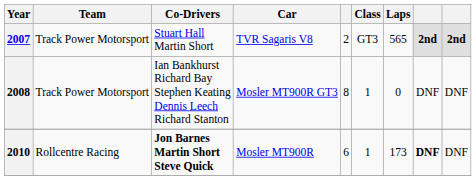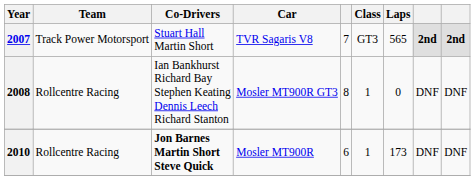2007 | column 5: 2 -> 7
2008 | Team: Track Power Motorsport -> Rollcentre Racing
2010 | column 8: bold -> normal
